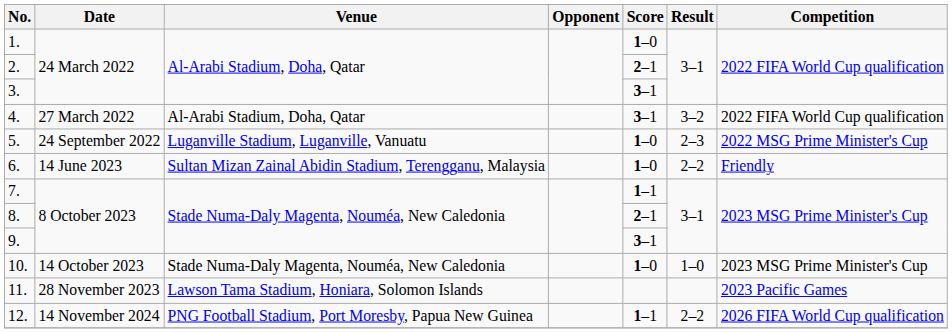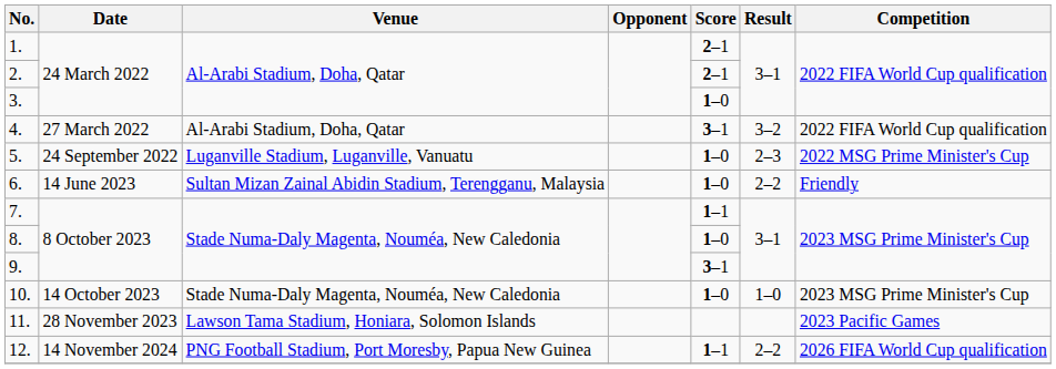1. | Score: 1–0 -> 2–1
3. | Score: 3–1 -> 1–0
8. | Score: 2–1 -> 1–0
